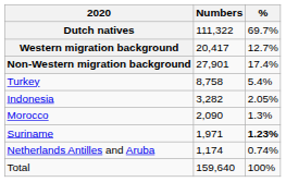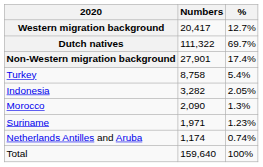rows swapped: Dutch natives <-> Western migration background
Suriname | %: bold -> normal
